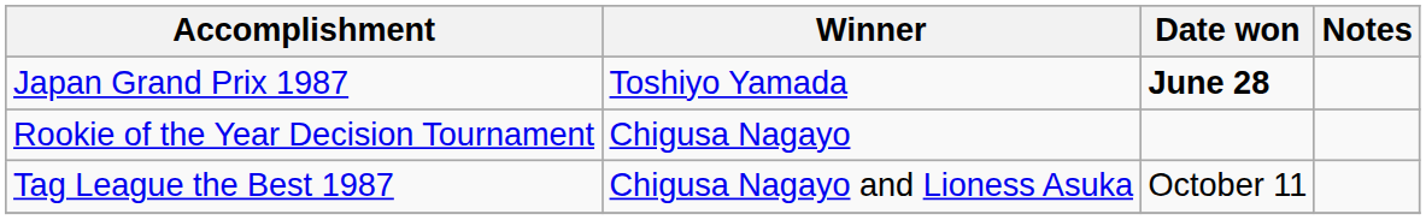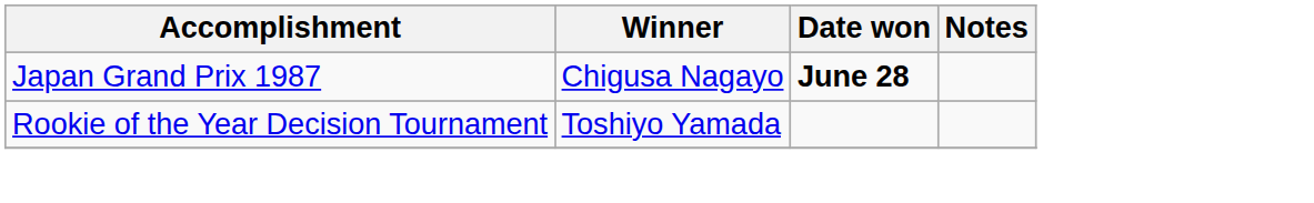Japan Grand Prix 1987 | Winner: Toshiyo Yamada -> Chigusa Nagayo
Rookie of the Year Decision Tournament | Winner: Chigusa Nagayo -> Toshiyo Yamada
- row: Tag League the Best 1987 | Chigusa Nagayo and Lioness Asuka | October 11
